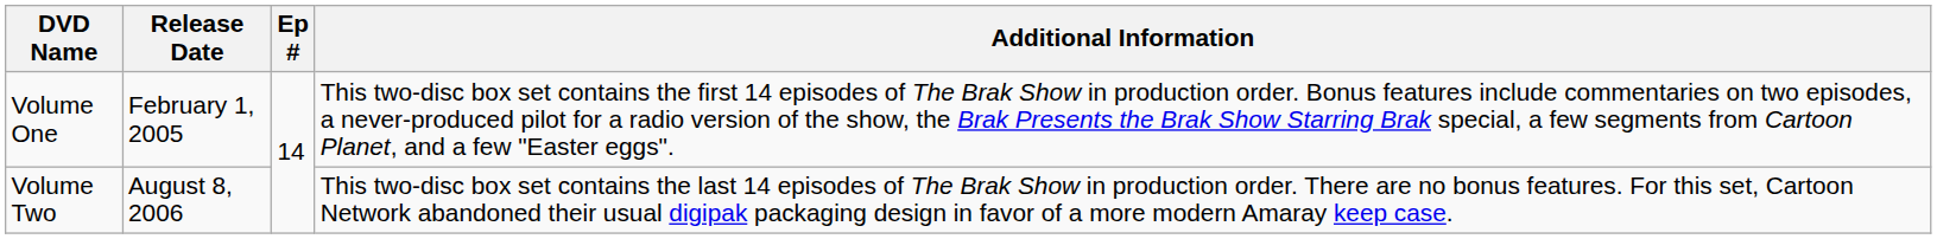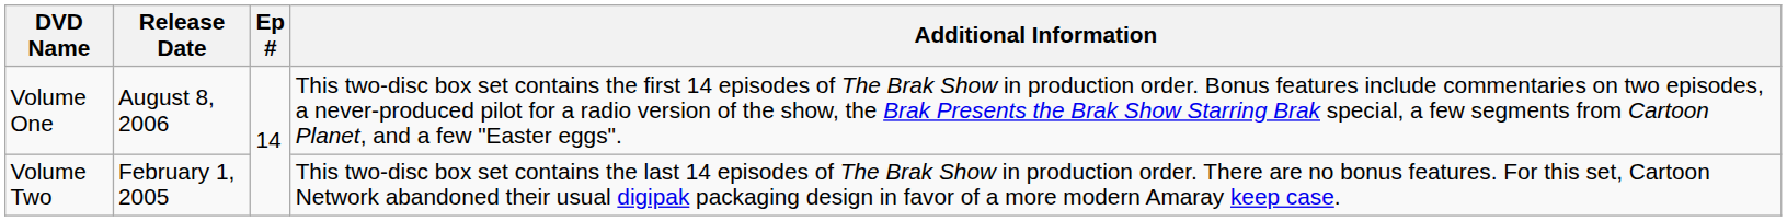Volume One | Release Date: February 1, 2005 -> August 8, 2006
Volume Two | Release Date: August 8, 2006 -> February 1, 2005
